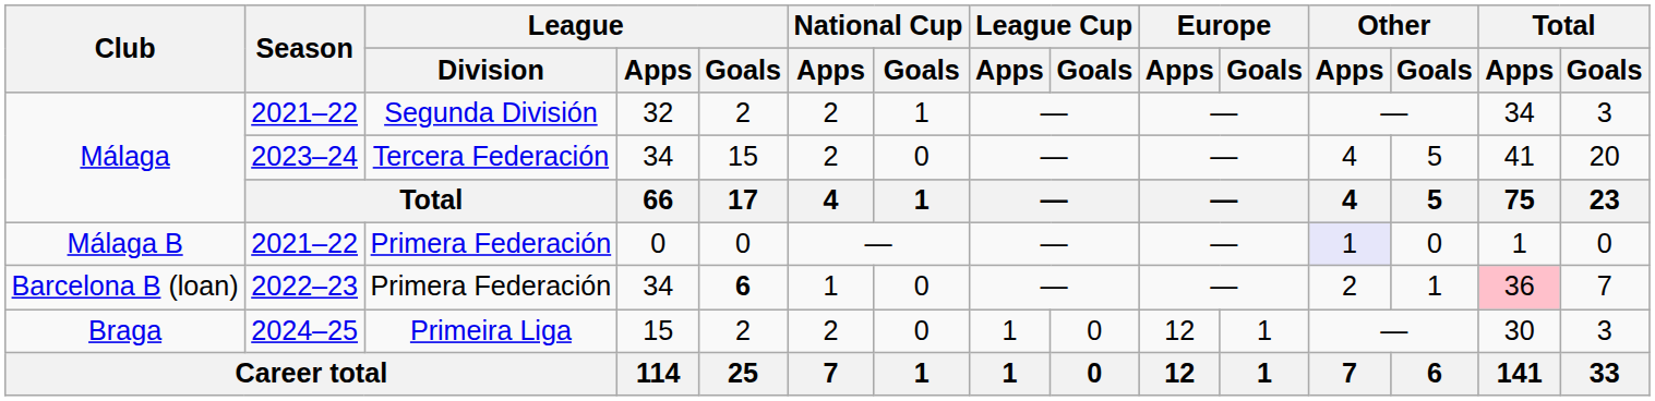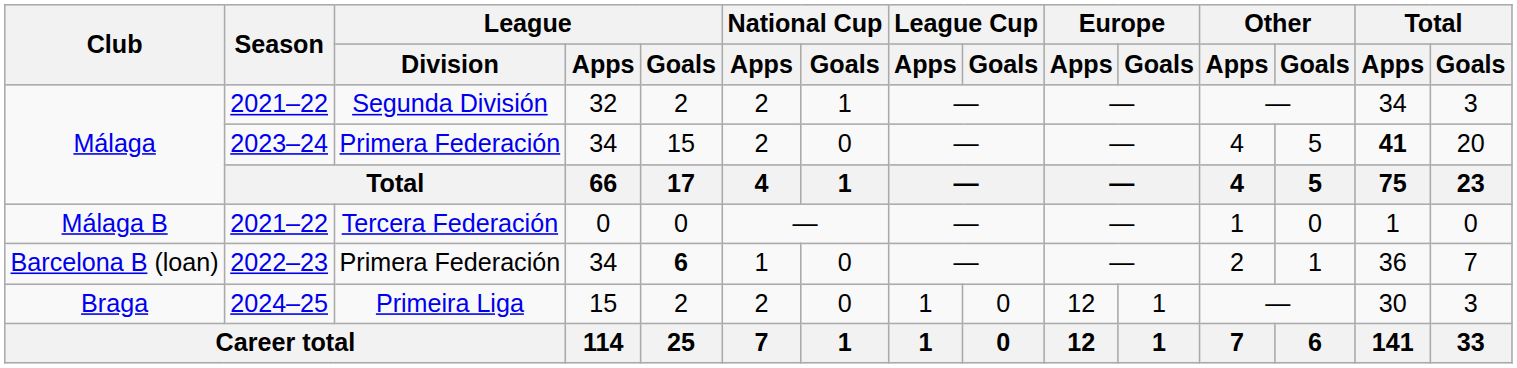Málaga / 2023–24 | League / Division: Tercera Federación -> Primera Federación
Málaga / 2023–24 | Total / Apps: normal -> bold
Málaga B | League / Division: Primera Federación -> Tercera Federación
Málaga B | Other / Apps: lavender background -> no background
Barcelona B (loan) | Total / Apps: pink background -> no background
